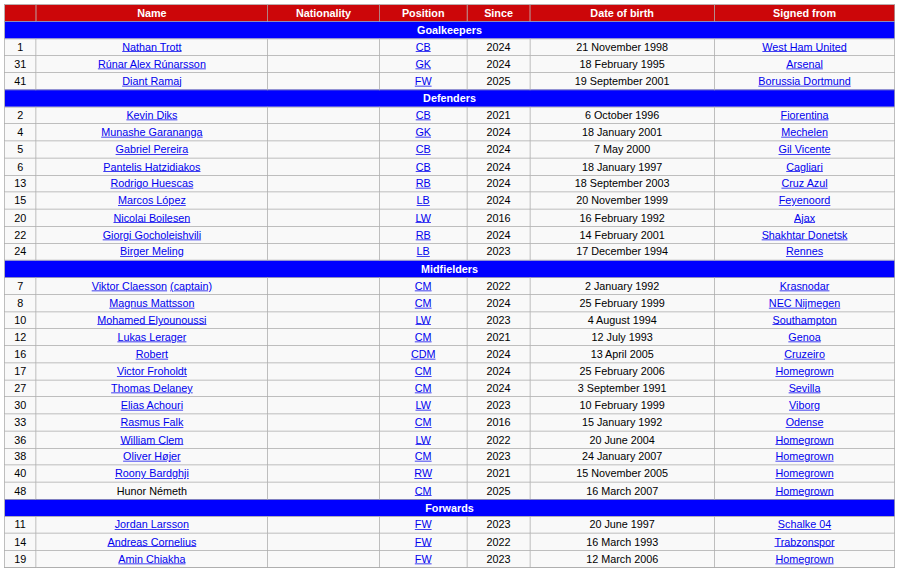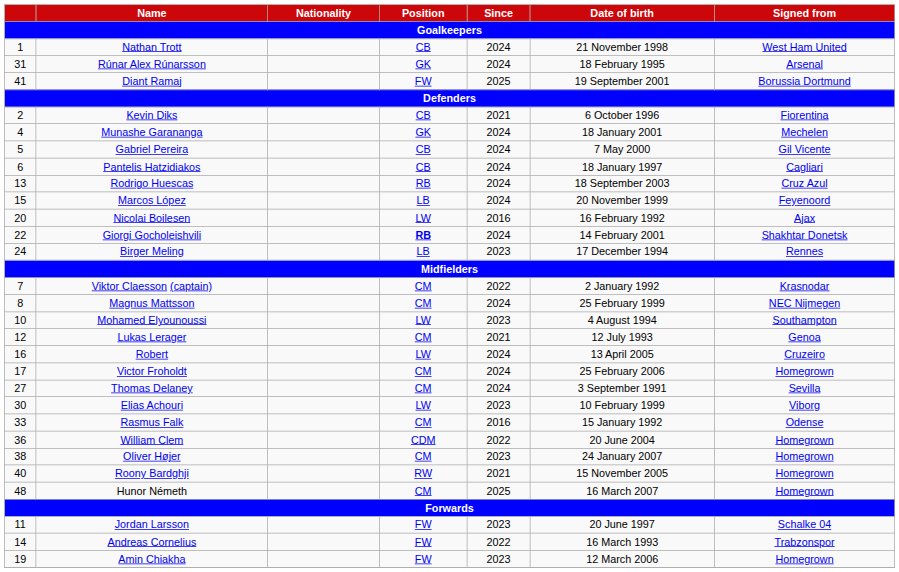Giorgi Gocholeishvili | Position: normal -> bold
Robert | Position: CDM -> LW
William Clem | Position: LW -> CDM
